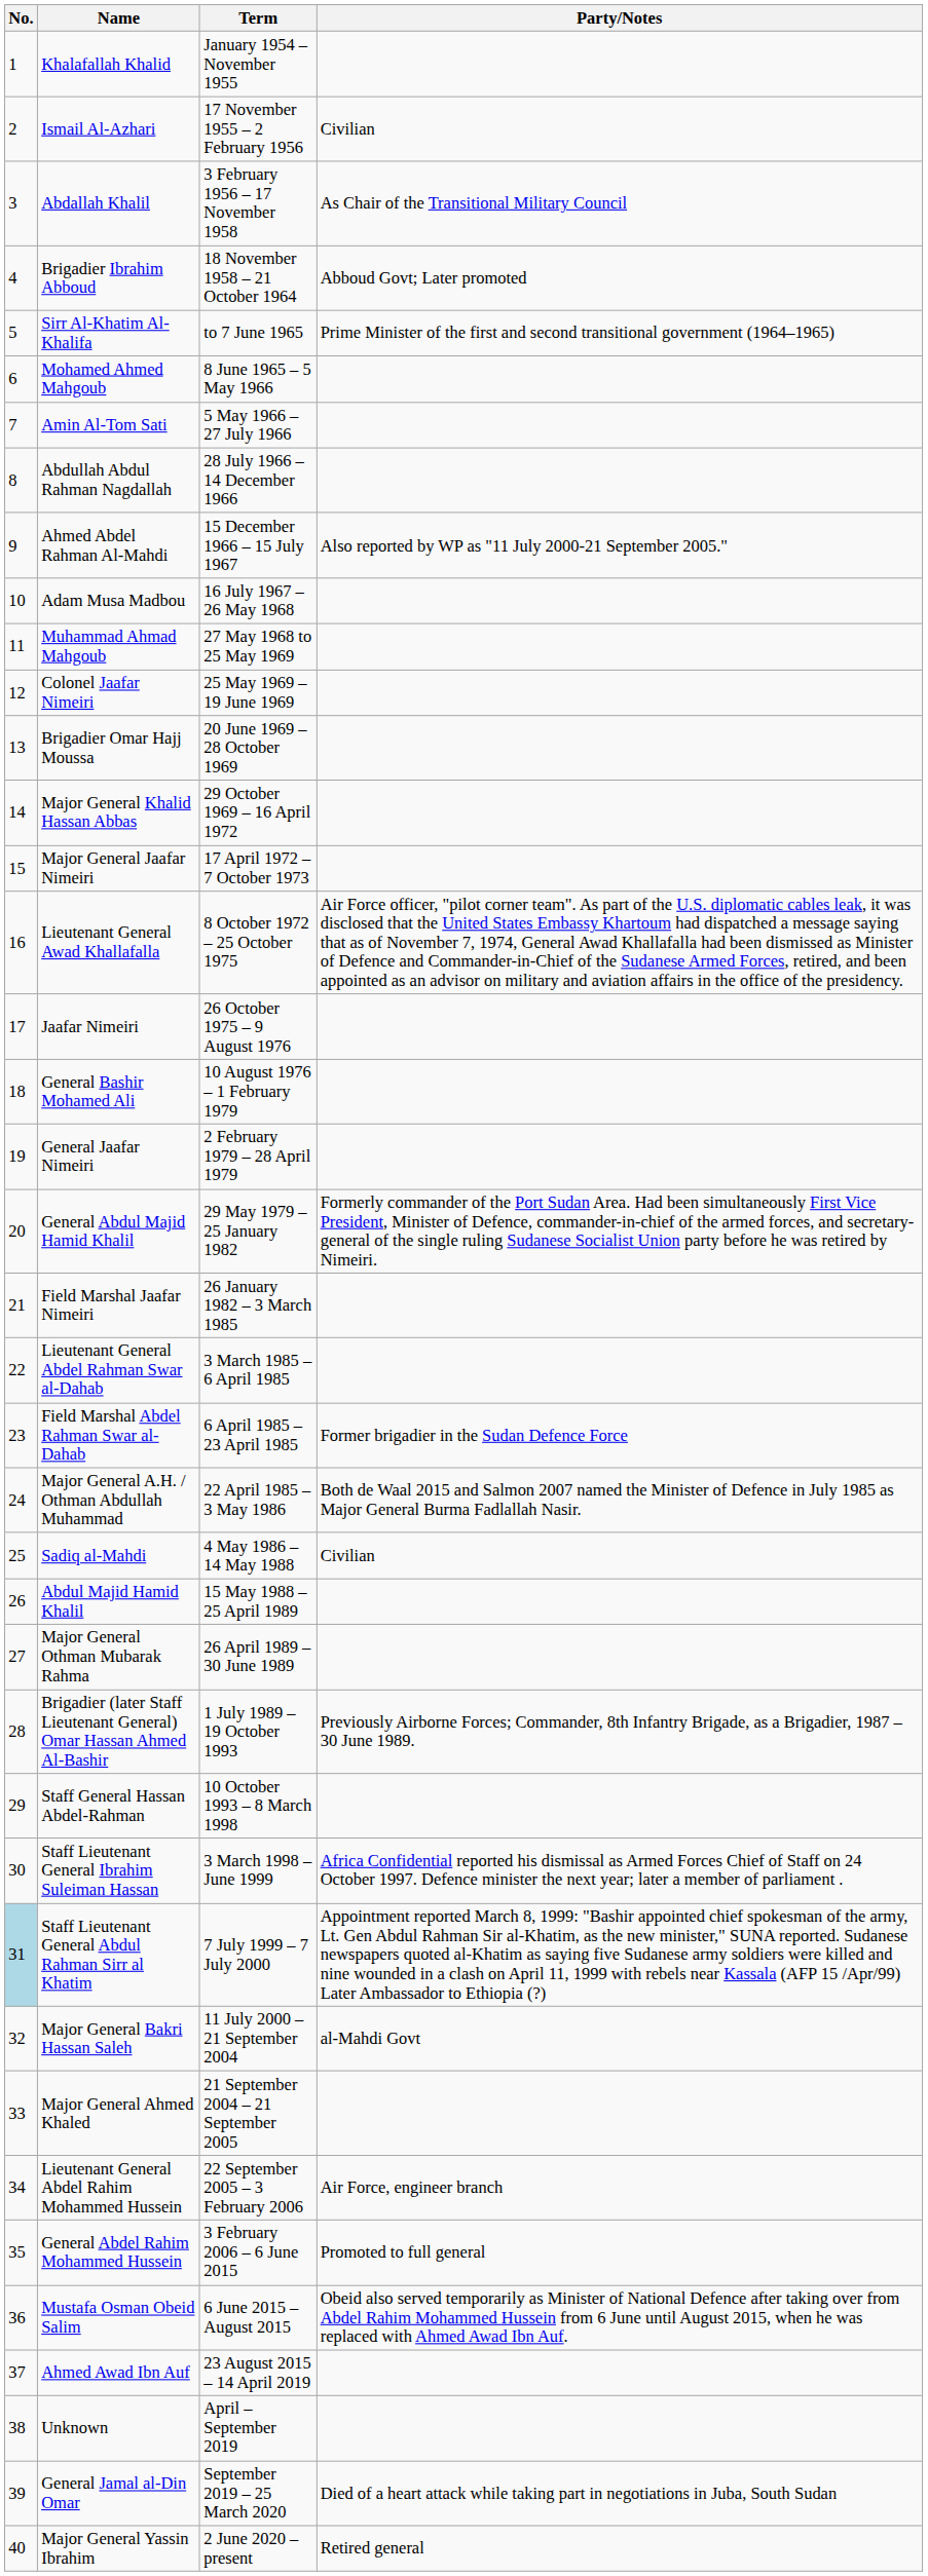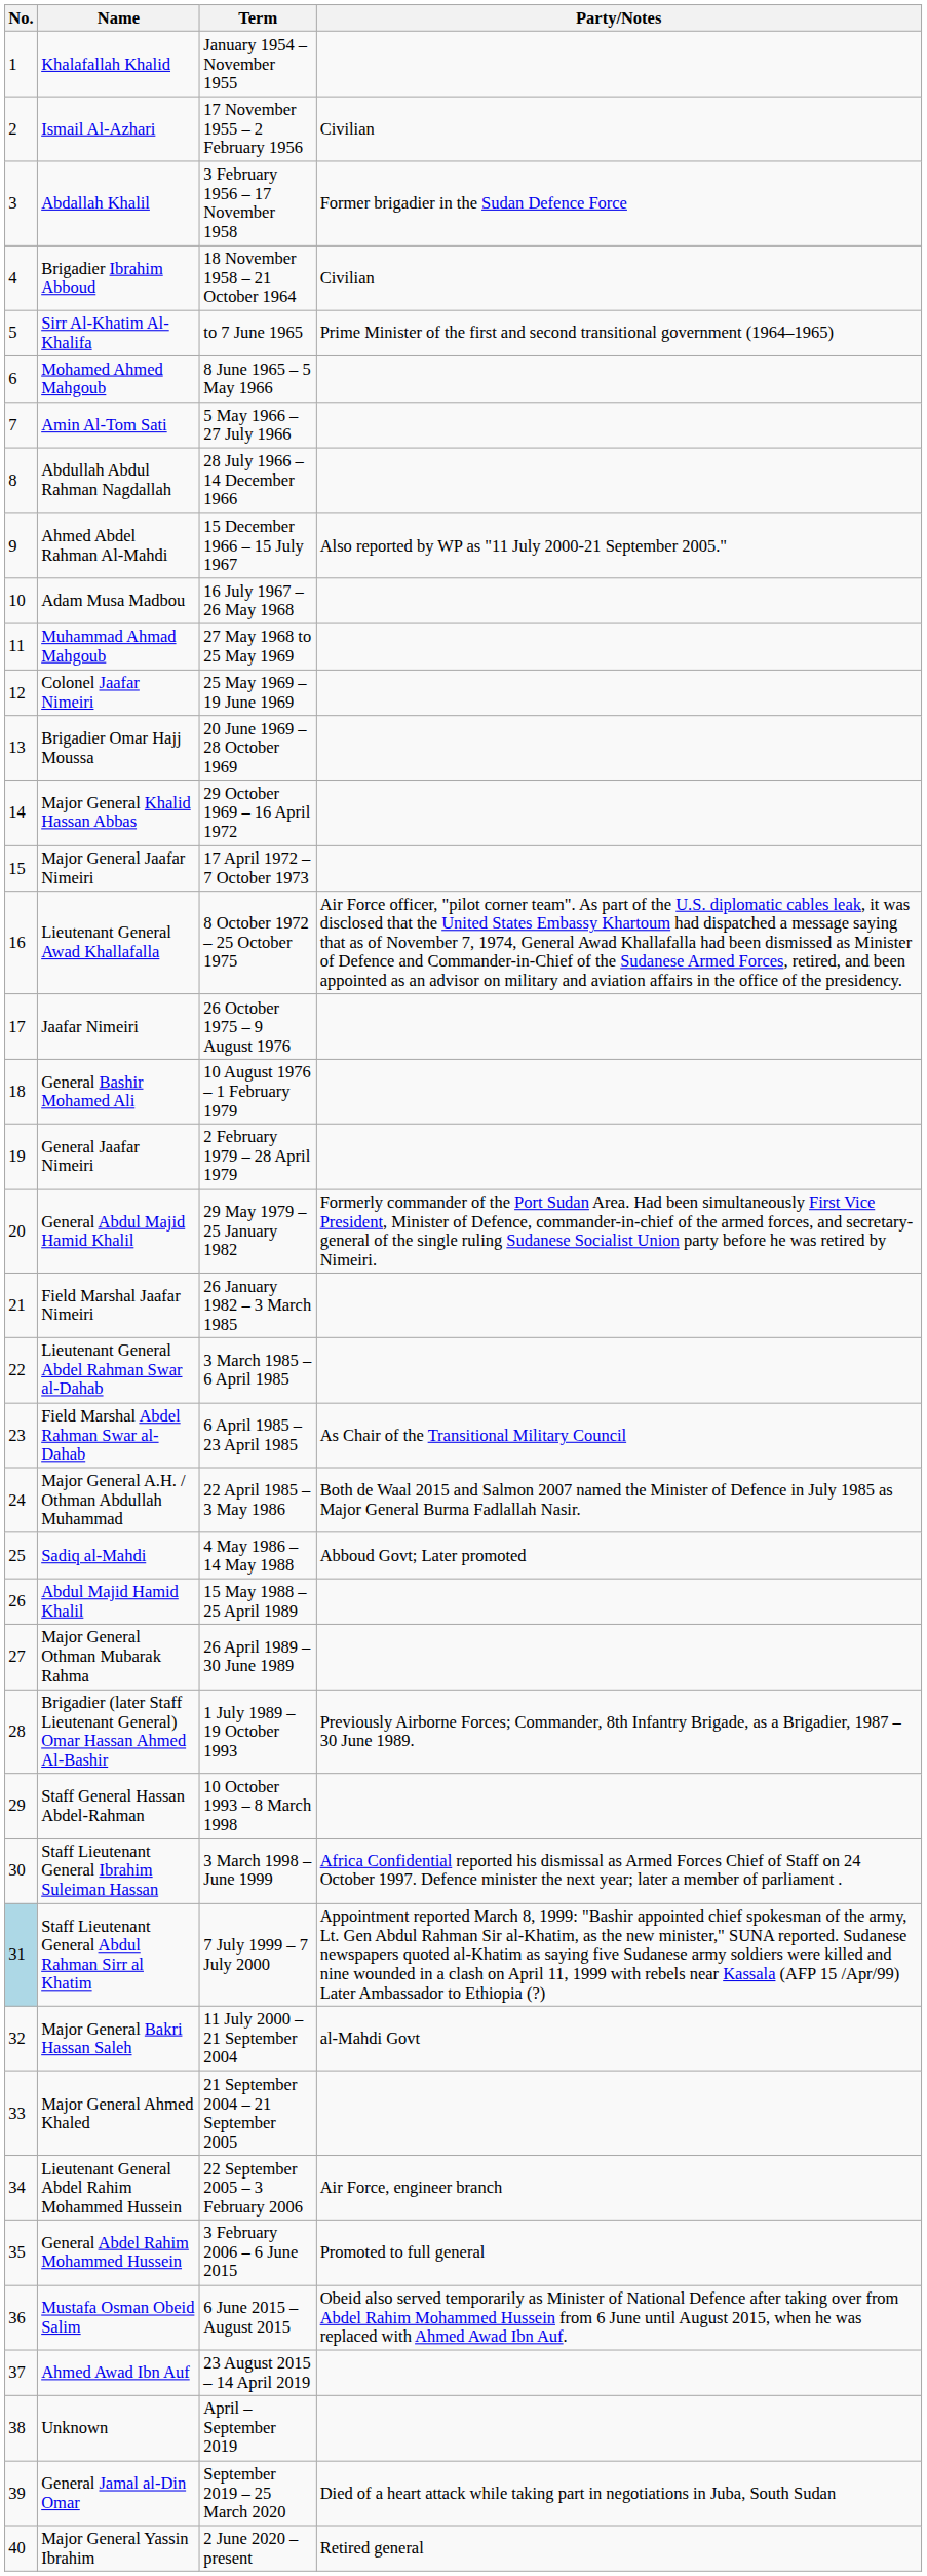Abdallah Khalil | Party/Notes: As Chair of the Transitional Military Council -> Former brigadier in the Sudan Defence Force
Brigadier Ibrahim Abboud | Party/Notes: Abboud Govt; Later promoted -> Civilian
Field Marshal Abdel Rahman Swar al-Dahab | Party/Notes: Former brigadier in the Sudan Defence Force -> As Chair of the Transitional Military Council
Sadiq al-Mahdi | Party/Notes: Civilian -> Abboud Govt; Later promoted
